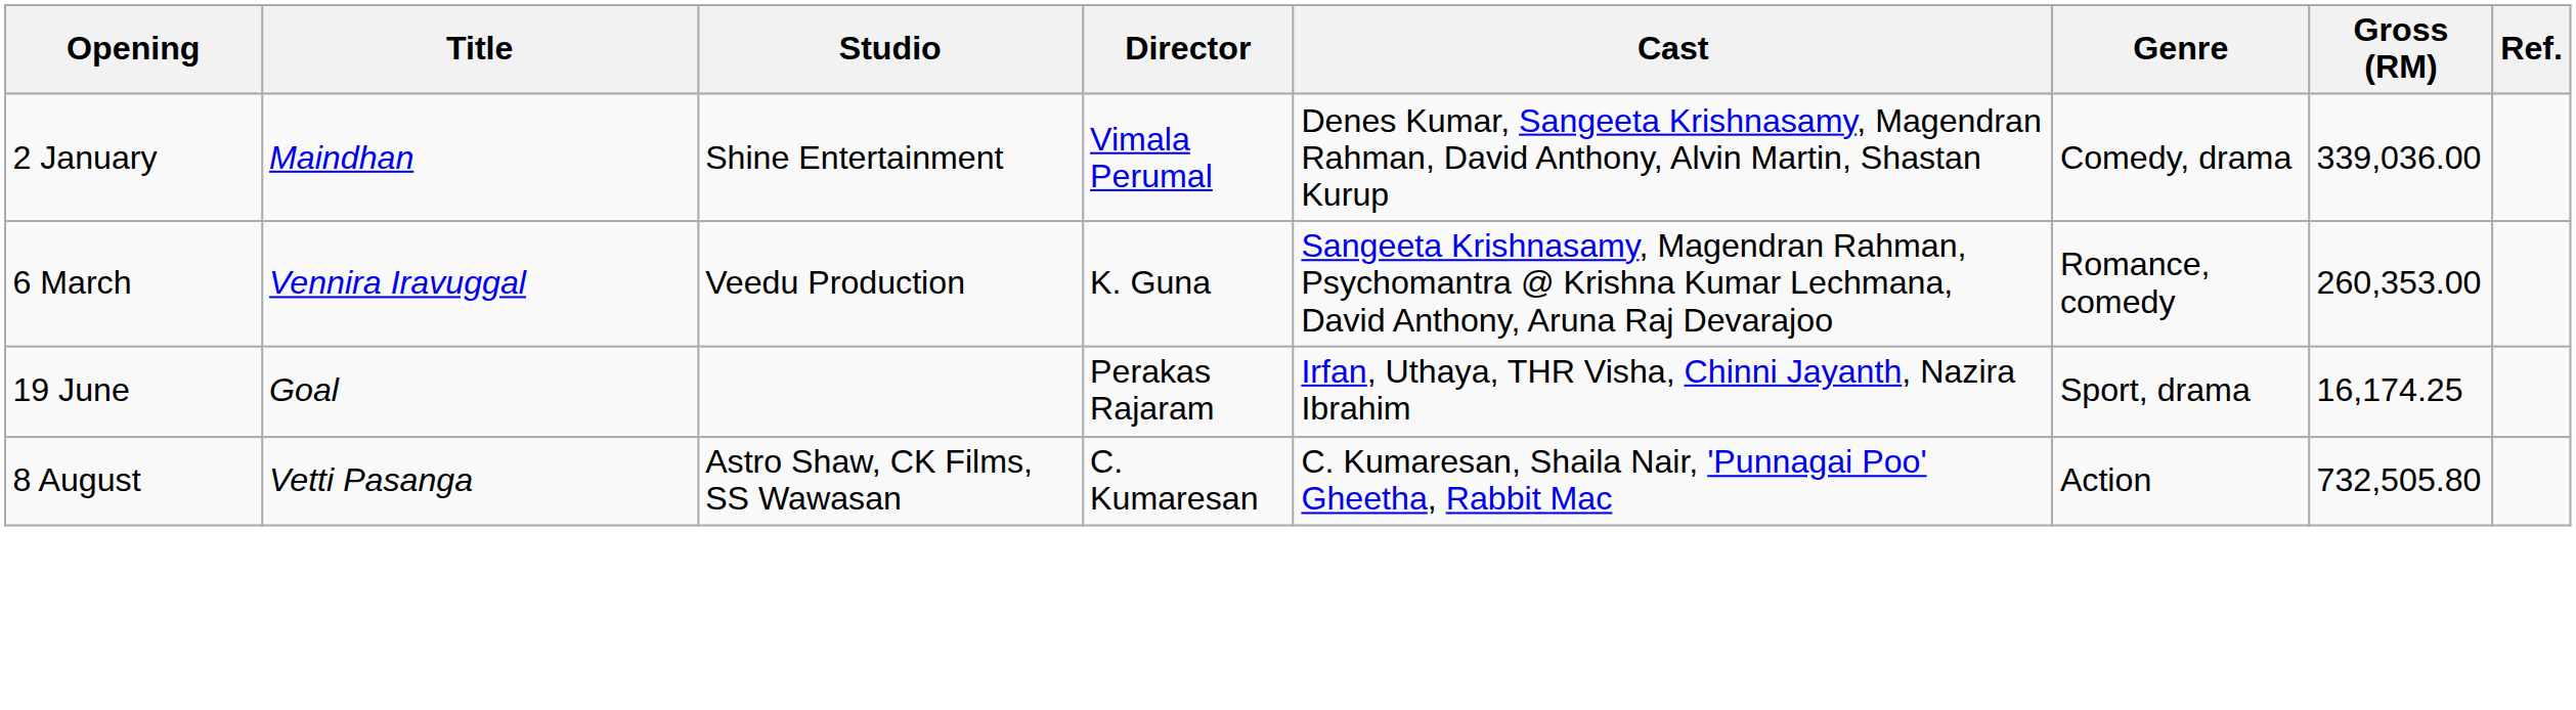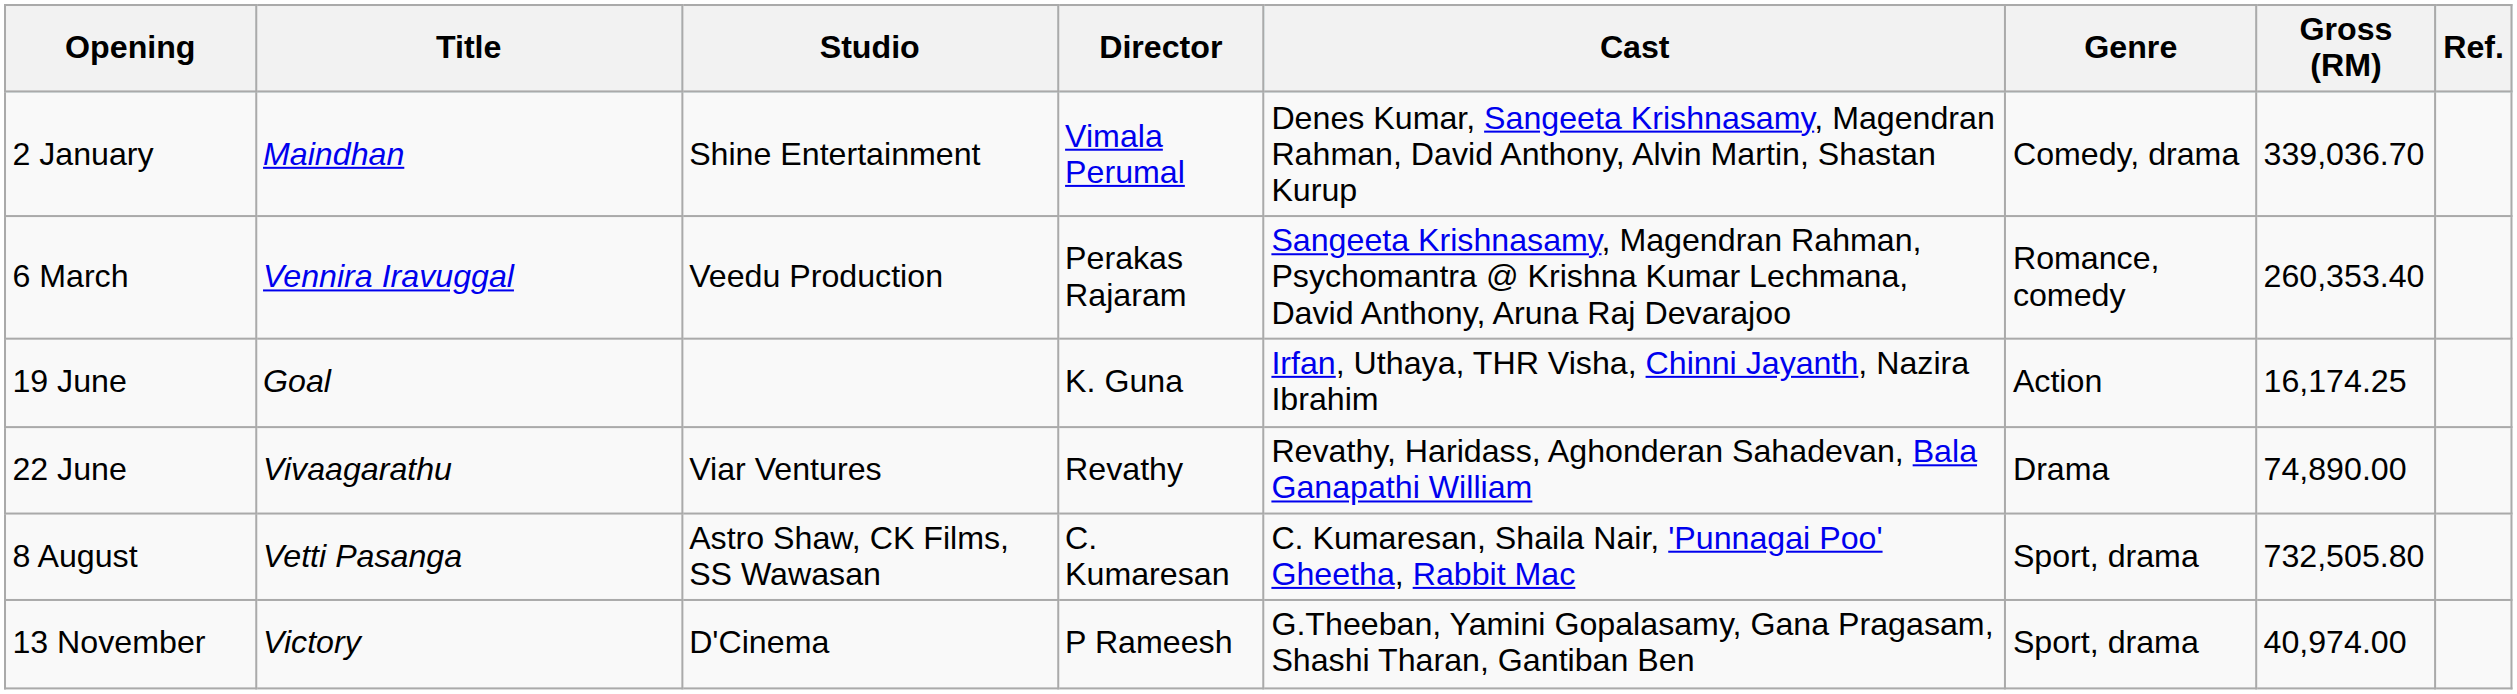2 January | Gross (RM): 339,036.00 -> 339,036.70
6 March | Director: K. Guna -> Perakas Rajaram
6 March | Gross (RM): 260,353.00 -> 260,353.40
19 June | Director: Perakas Rajaram -> K. Guna
19 June | Genre: Sport, drama -> Action
+ row: 22 June | Vivaagarathu | Viar Ventures | Revathy | Revathy, Haridass, Aghonderan Sahadevan, Bala Ganapathi William | Drama | 74,890.00
8 August | Genre: Action -> Sport, drama
+ row: 13 November | Victory | D'Cinema | P Rameesh | G.Theeban, Yamini Gopalasamy, Gana Pragasam, Shashi Tharan, Gantiban Ben | Sport, drama | 40,974.00
